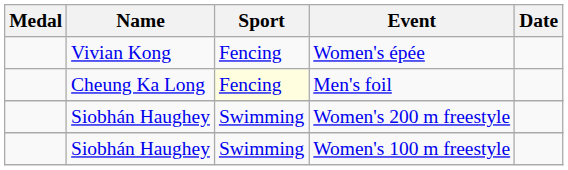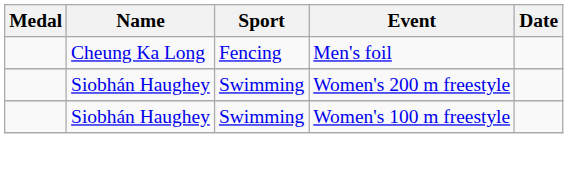- row: Vivian Kong | Fencing | Women's épée
Men's foil | Sport: lightyellow background -> no background
